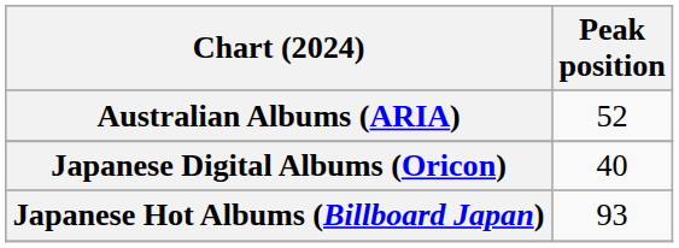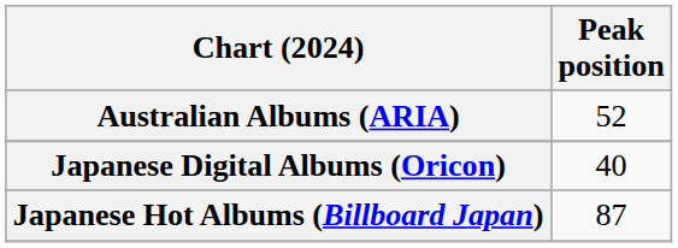Japanese Hot Albums (Billboard Japan) | Peak position: 93 -> 87
